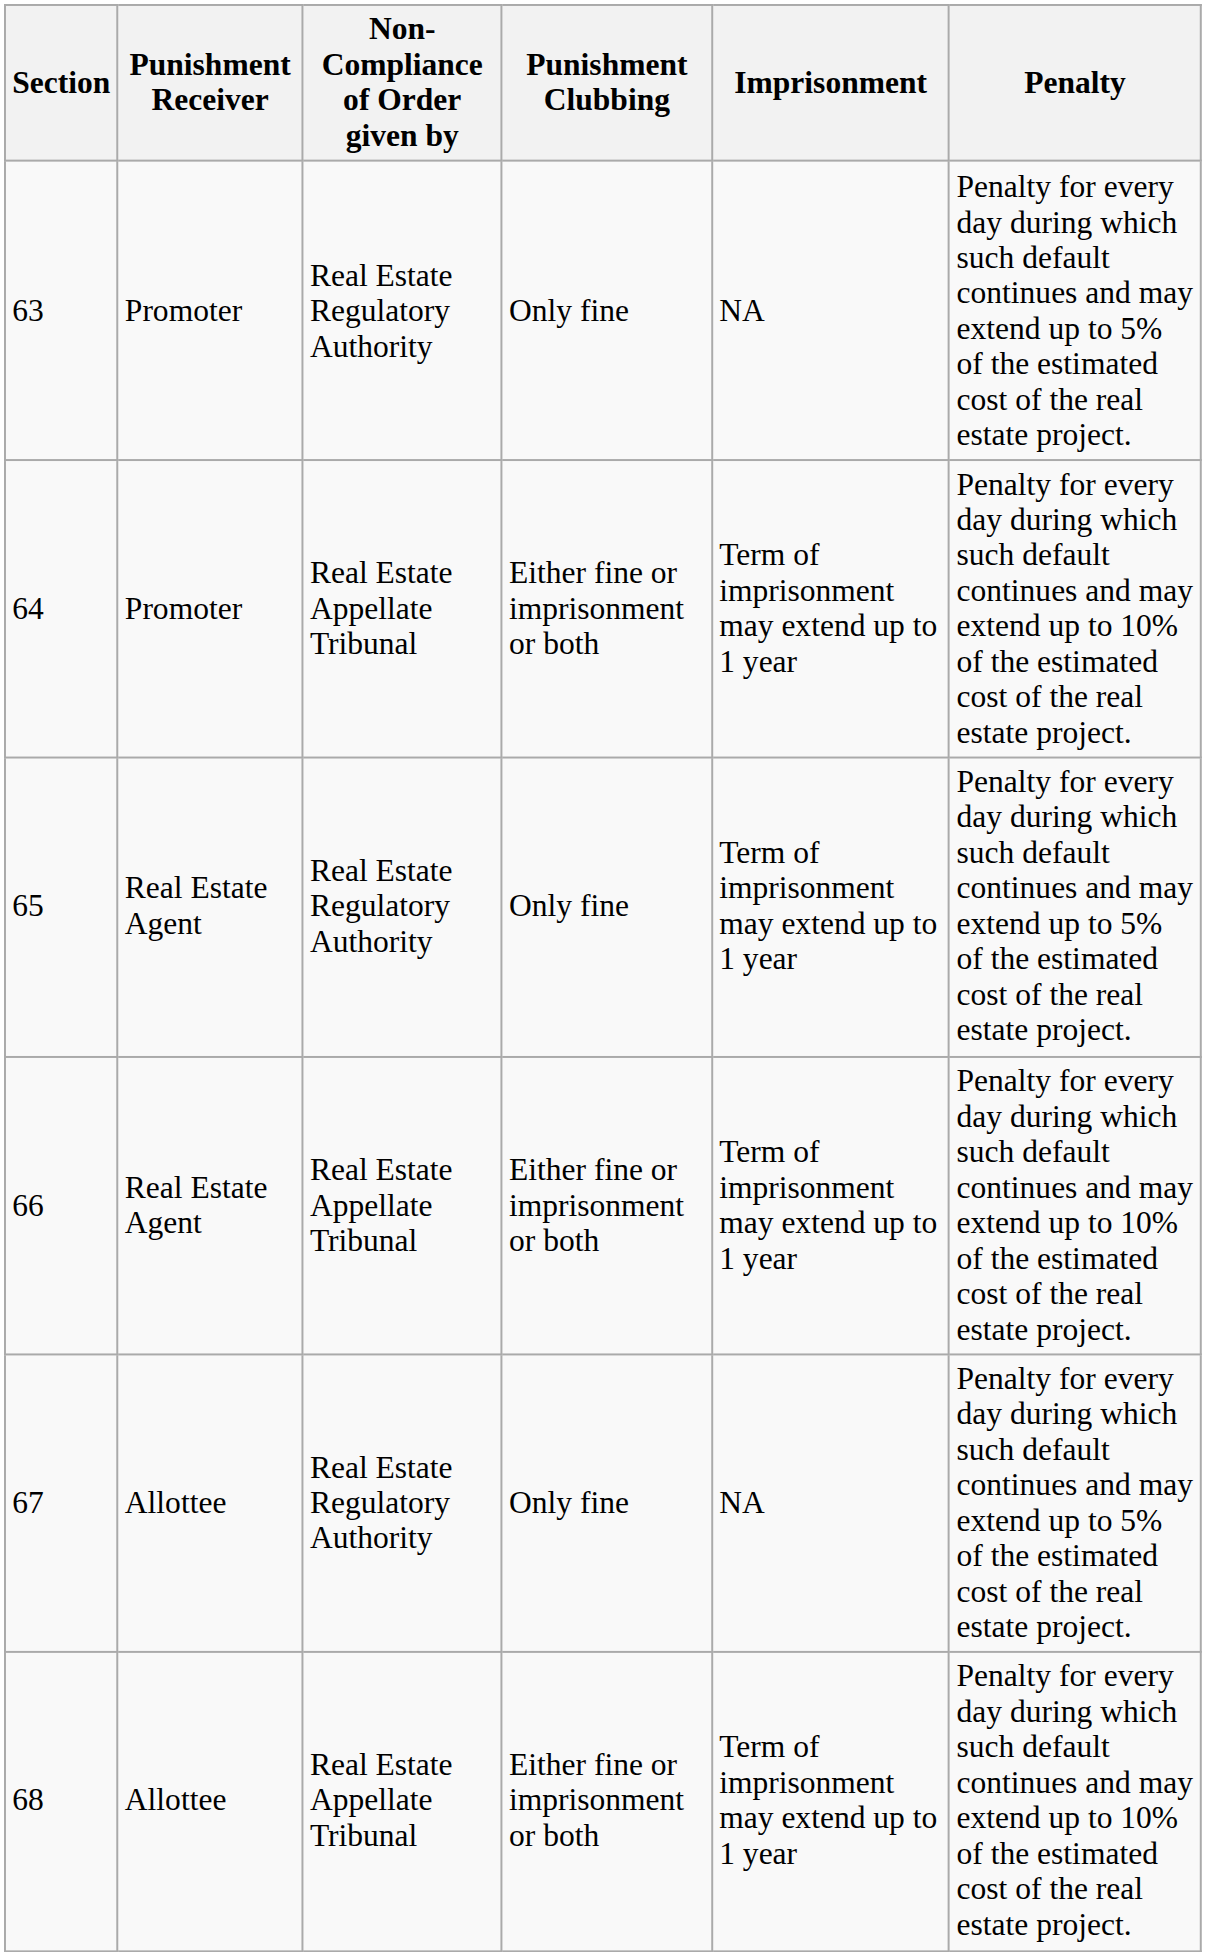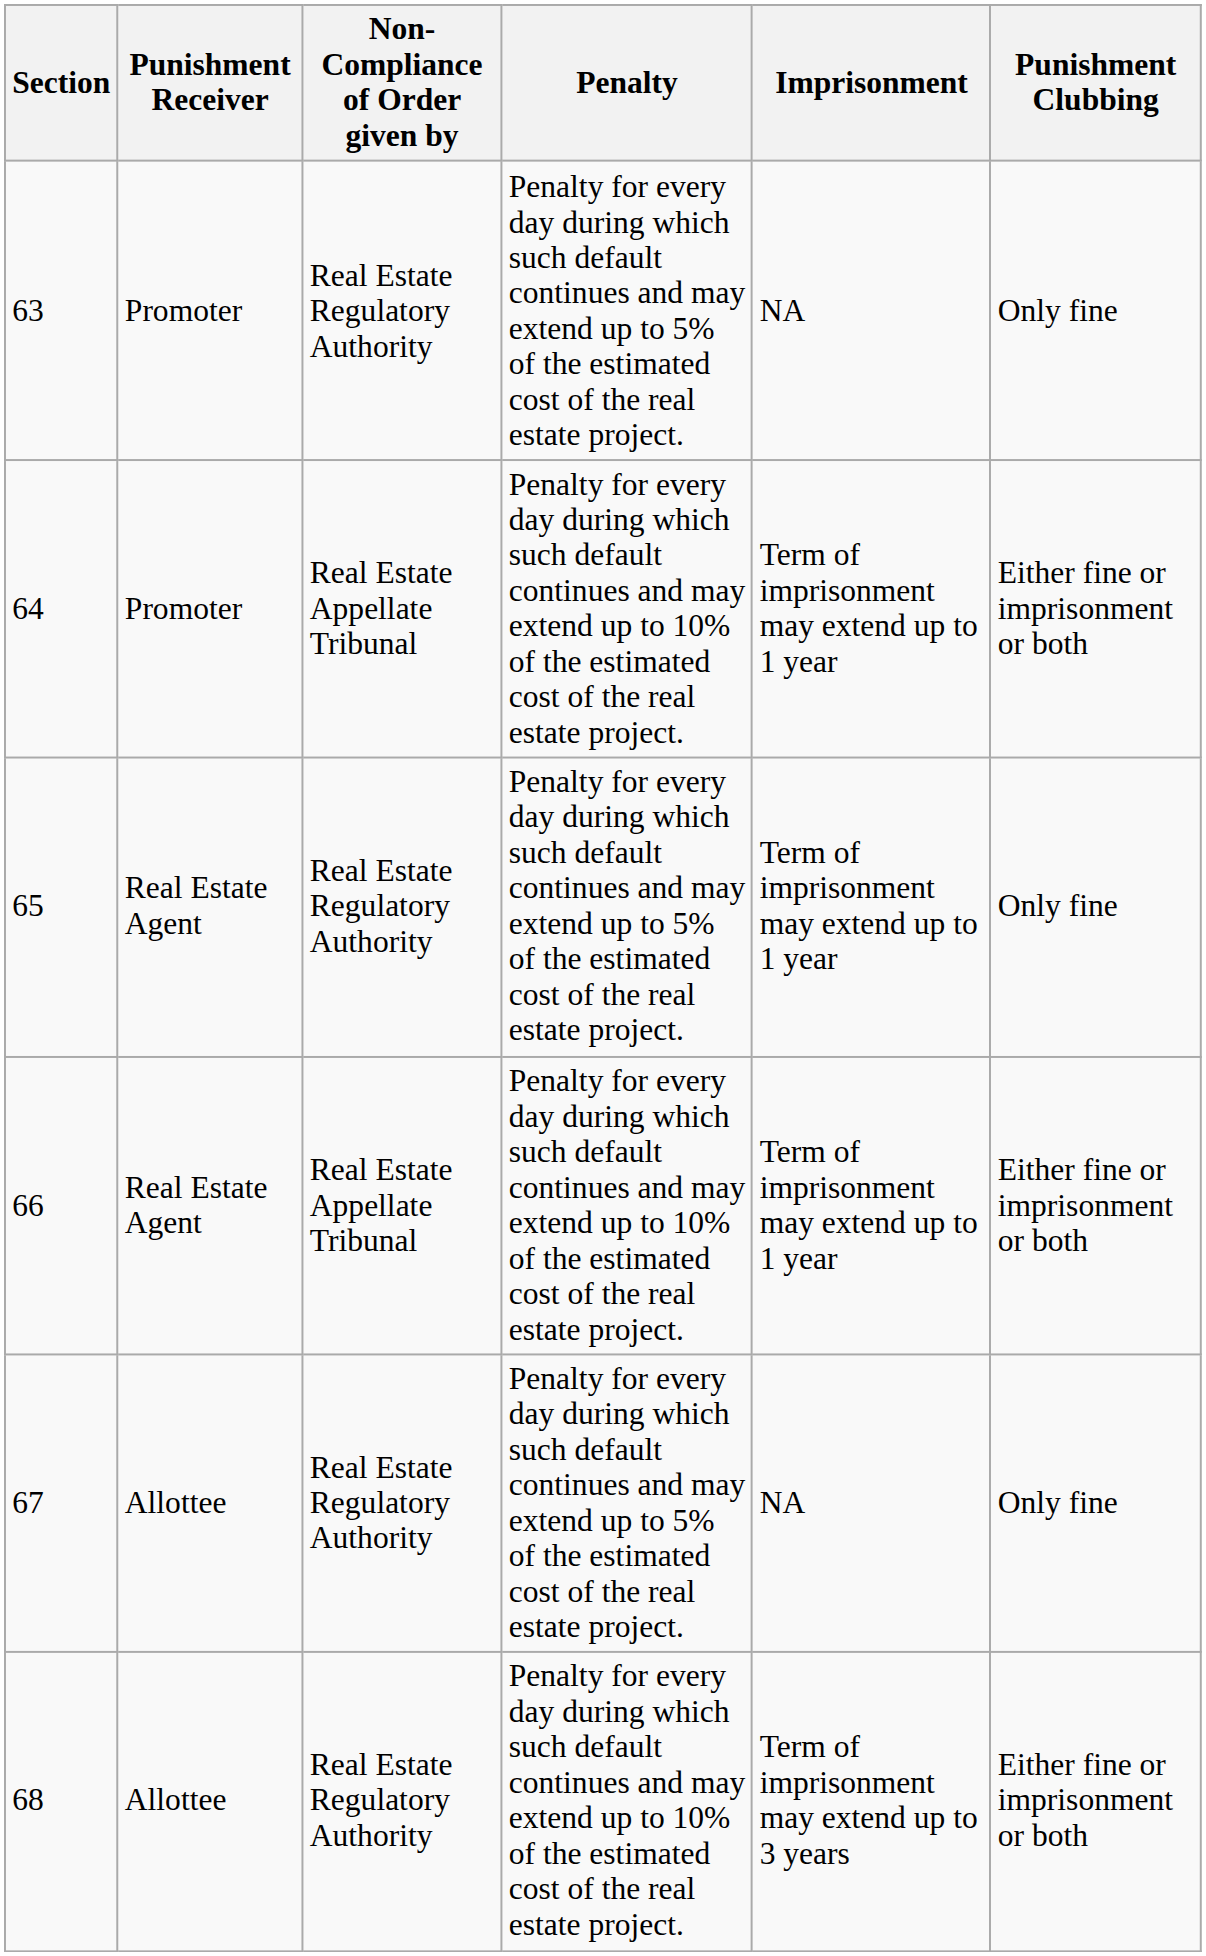columns swapped: Penalty <-> Punishment Clubbing
68 | Non-Compliance of Order given by: Real Estate Appellate Tribunal -> Real Estate Regulatory Authority
68 | Imprisonment: Term of imprisonment may extend up to 1 year -> Term of imprisonment may extend up to 3 years
